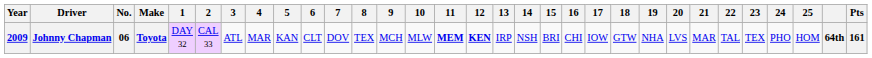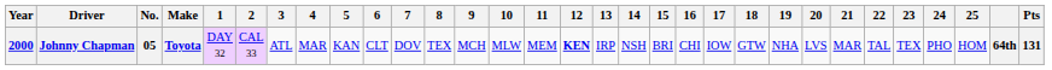Johnny Chapman | Year: 2009 -> 2000
Johnny Chapman | No.: 06 -> 05
Johnny Chapman | 11: bold -> normal
Johnny Chapman | Pts: 161 -> 131
